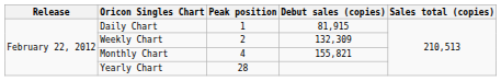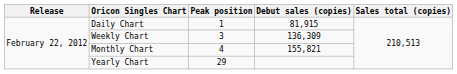Weekly Chart | Peak position: 2 -> 3
Weekly Chart | Debut sales (copies): 132,309 -> 136,309
Yearly Chart | Peak position: 28 -> 29
